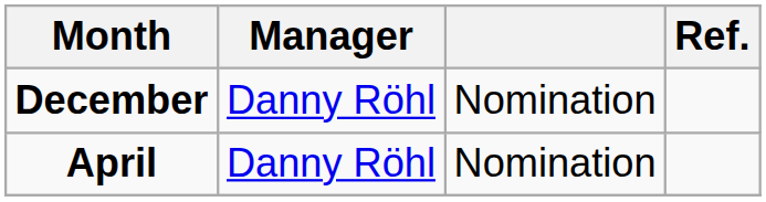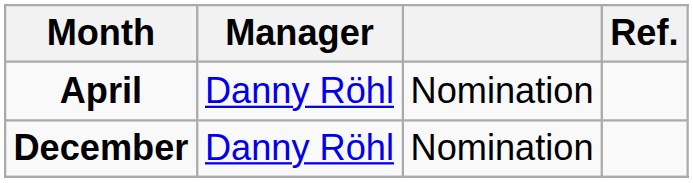rows swapped: December <-> April
